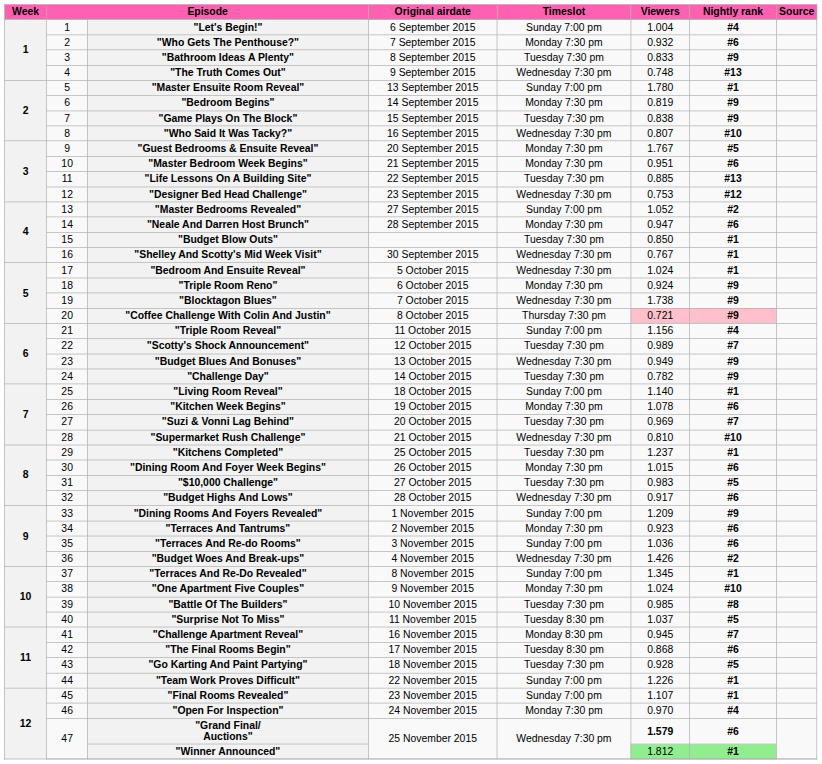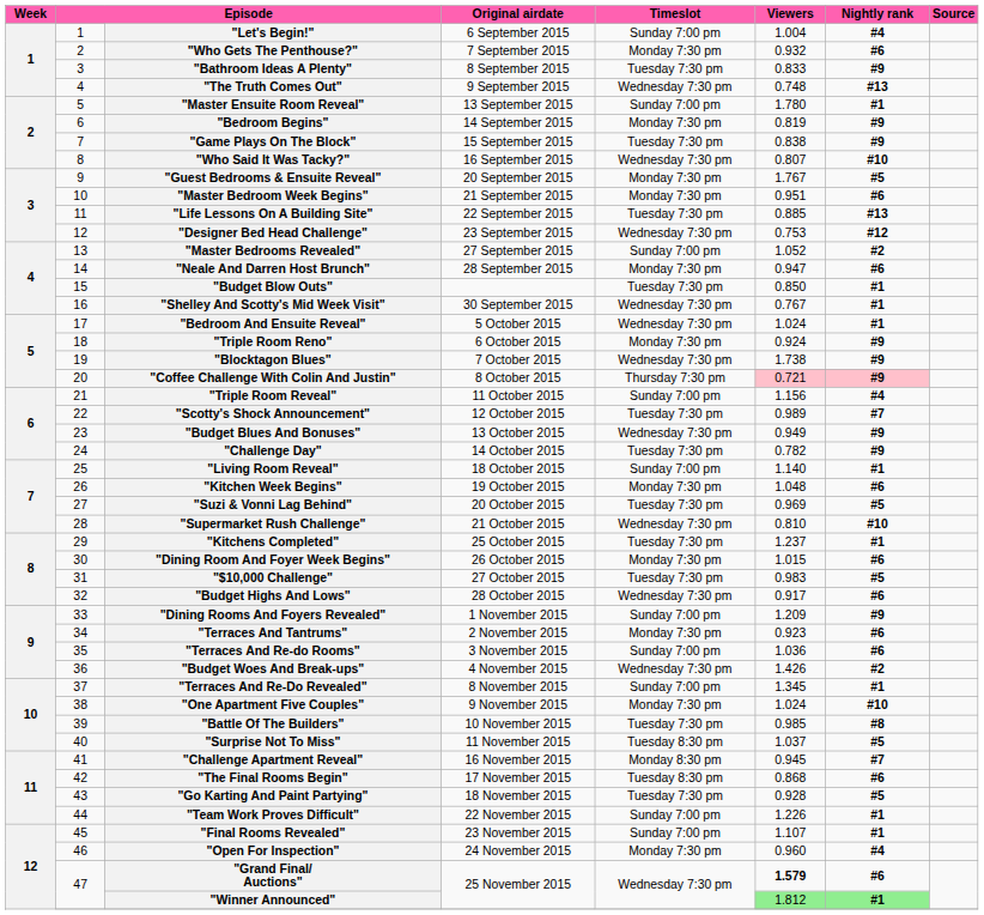"Kitchen Week Begins" | Viewers: 1.078 -> 1.048
"Suzi & Vonni Lag Behind" | Nightly rank: #7 -> #5
"Open For Inspection" | Viewers: 0.970 -> 0.960
